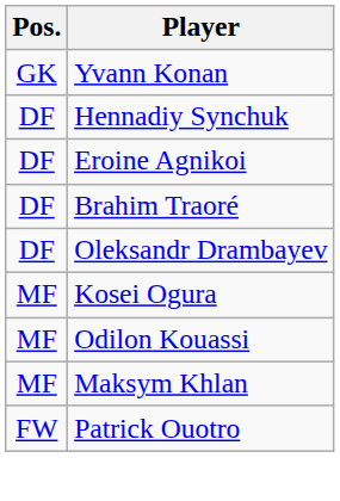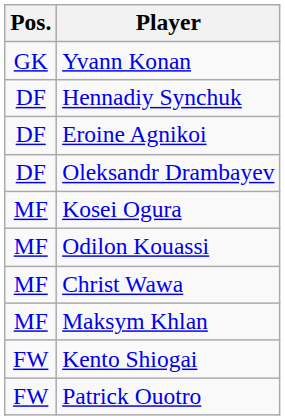- row: DF | Brahim Traoré
+ row: MF | Christ Wawa
+ row: FW | Kento Shiogai
